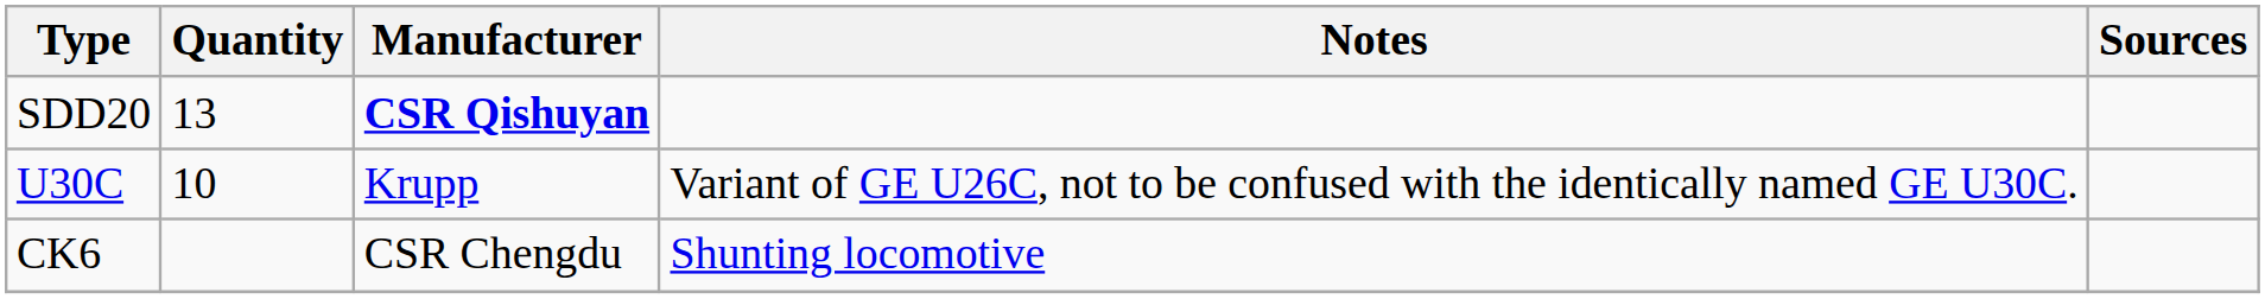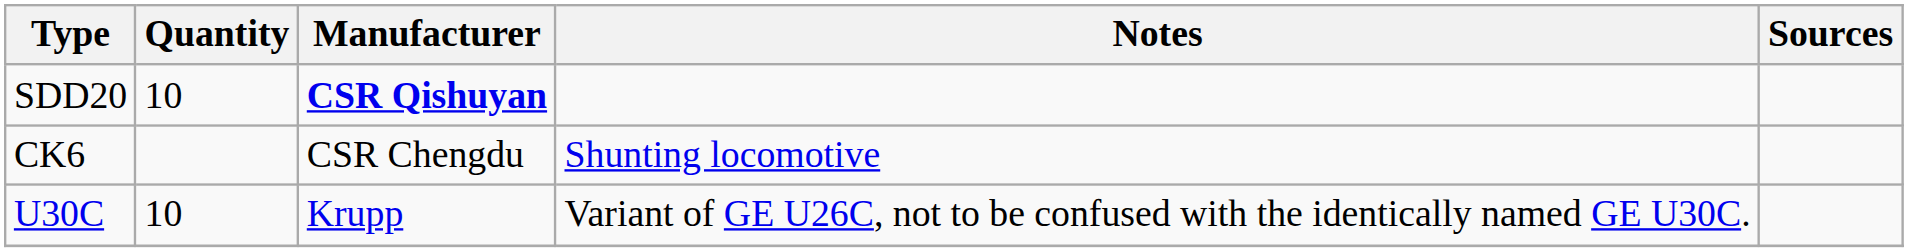SDD20 | Quantity: 13 -> 10
rows swapped: U30C <-> CK6
